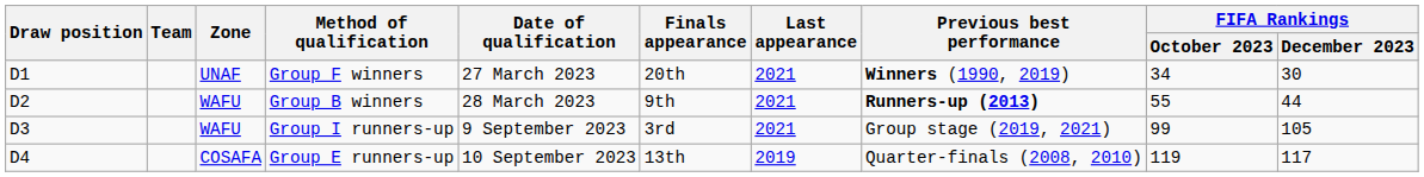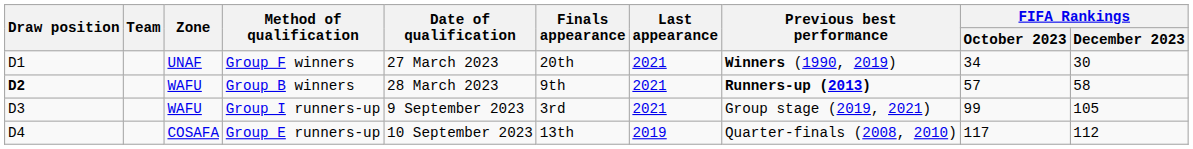Group B winners | Draw position: normal -> bold
Group B winners | FIFA Rankings / October 2023: 55 -> 57
Group B winners | FIFA Rankings / December 2023: 44 -> 58
Group E runners-up | FIFA Rankings / October 2023: 119 -> 117
Group E runners-up | FIFA Rankings / December 2023: 117 -> 112
